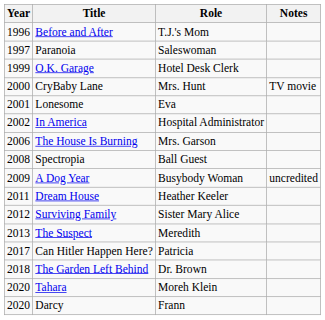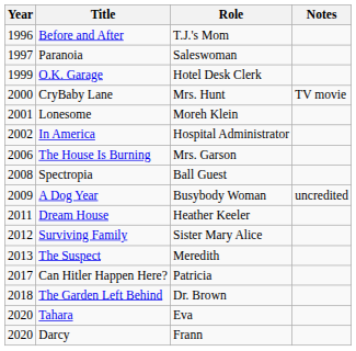Lonesome | Role: Eva -> Moreh Klein
Tahara | Role: Moreh Klein -> Eva
